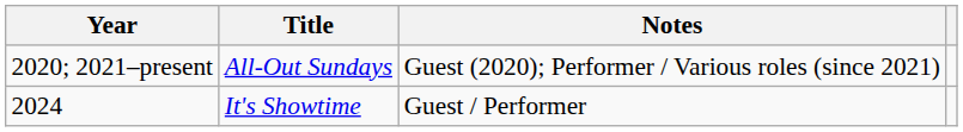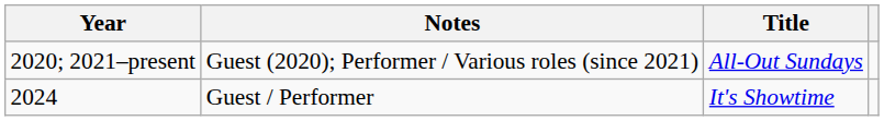columns swapped: Title <-> Notes
